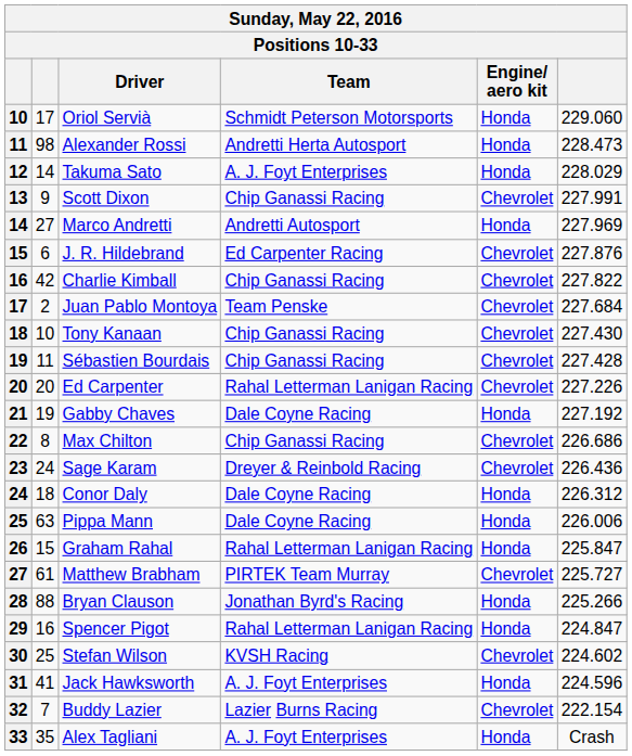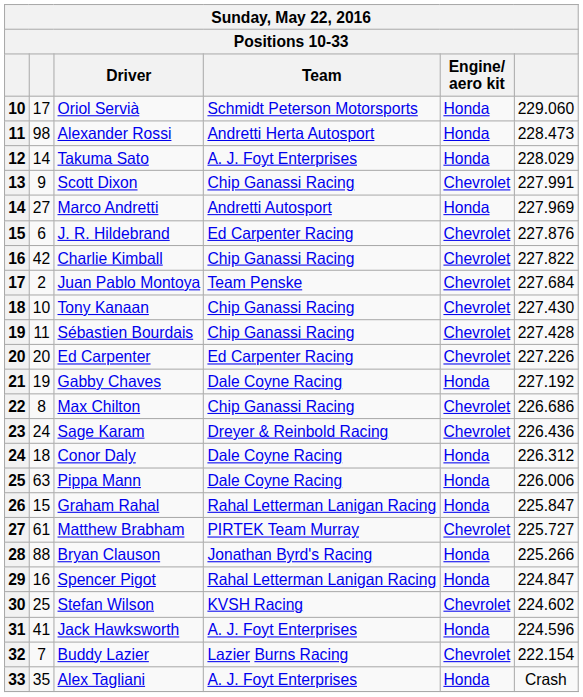Ed Carpenter | Team: Rahal Letterman Lanigan Racing -> Ed Carpenter Racing
